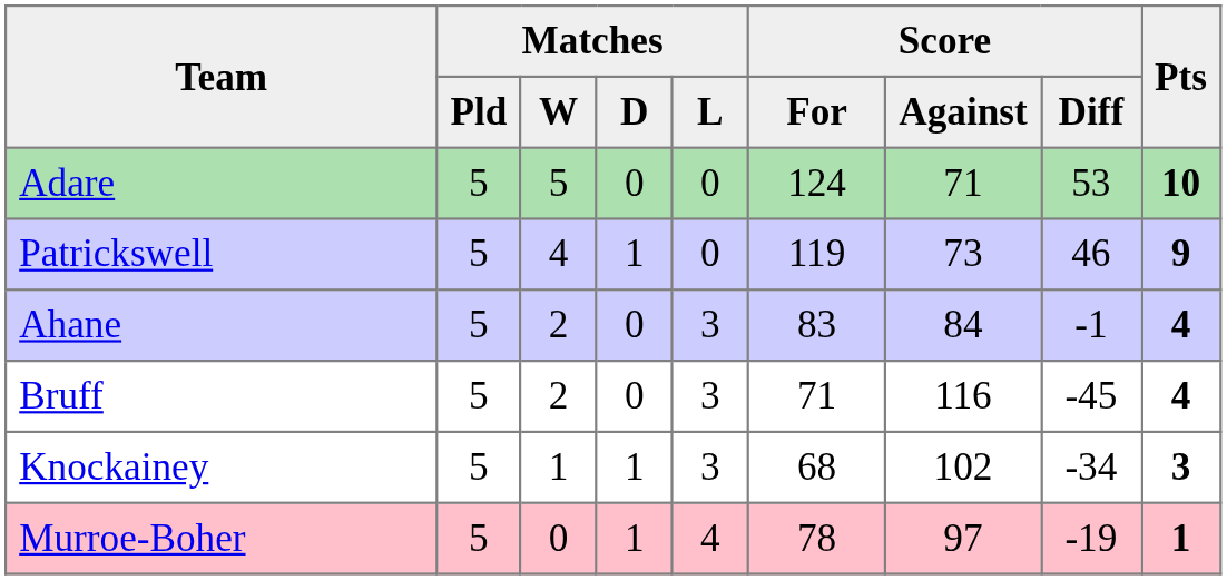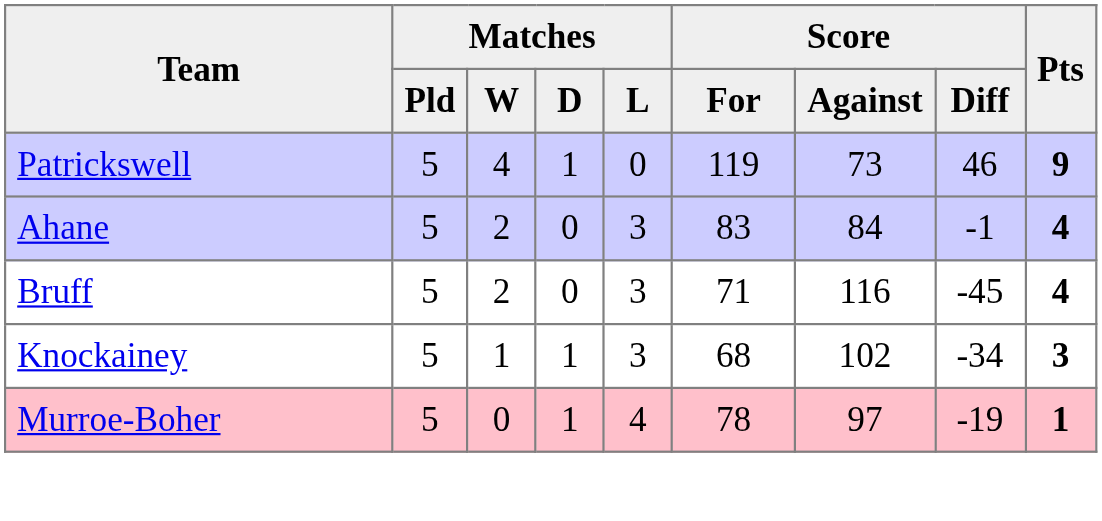- row: Adare | 5 | 5 | 0 | 0 | 124 | 71 | 53 | 10
